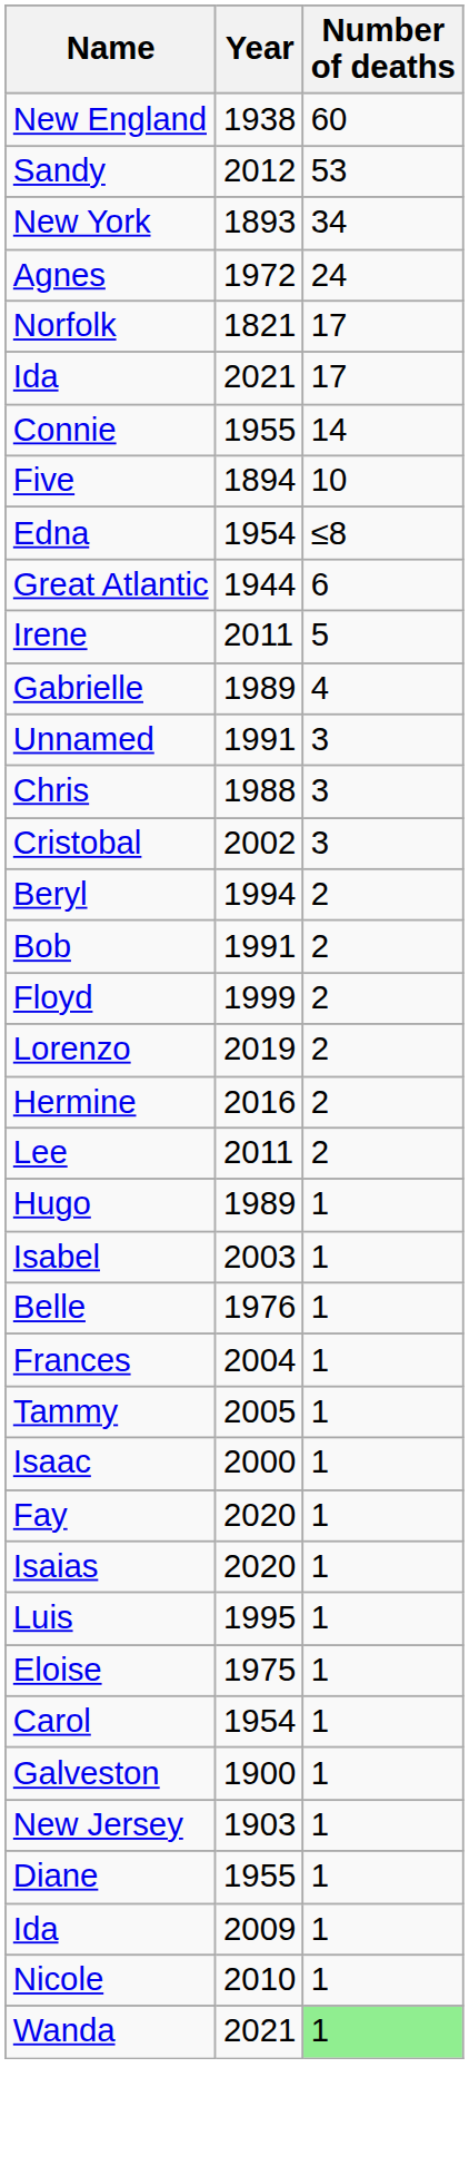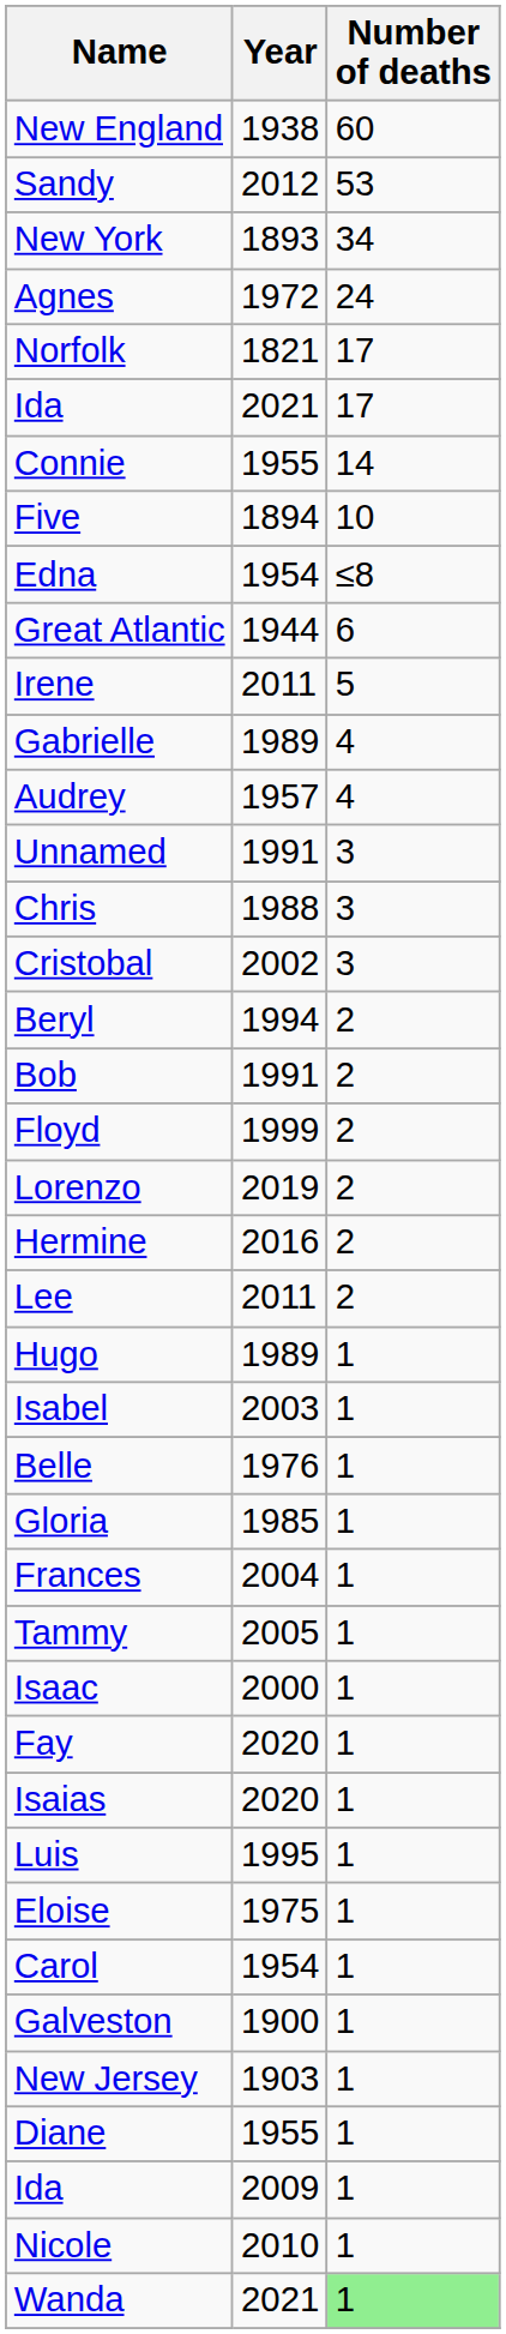+ row: Audrey | 1957 | 4
+ row: Gloria | 1985 | 1
